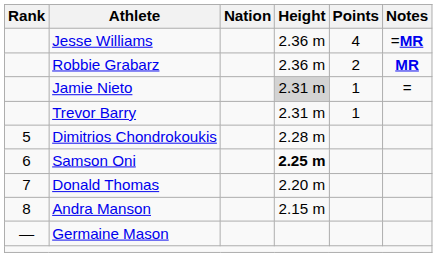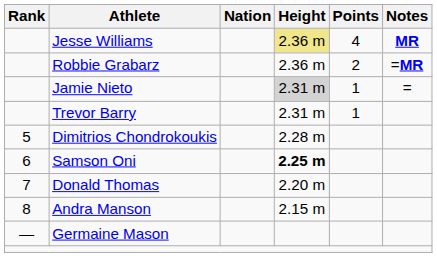Jesse Williams | Height: no background -> khaki background
Jesse Williams | Notes: =MR -> MR
Robbie Grabarz | Notes: MR -> =MR
